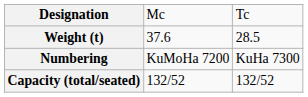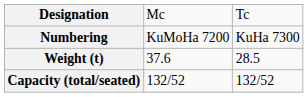rows swapped: Numbering <-> Weight (t)
